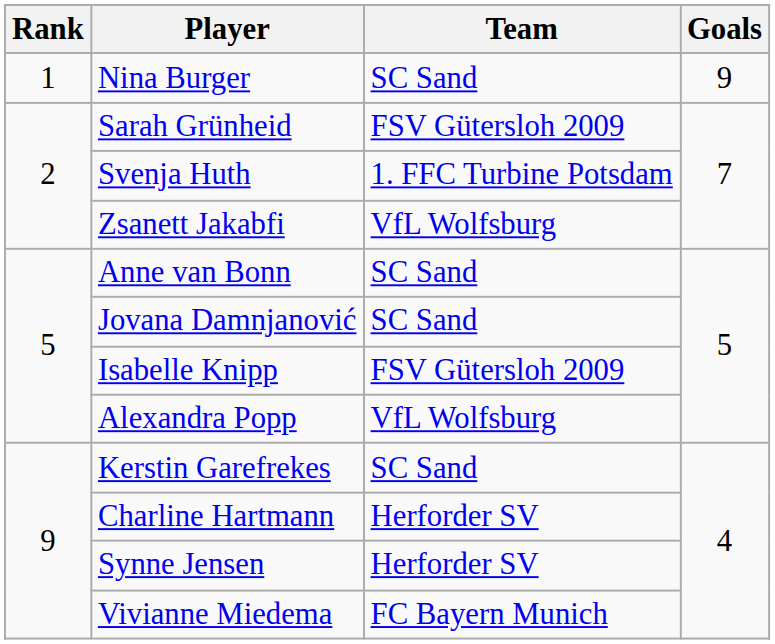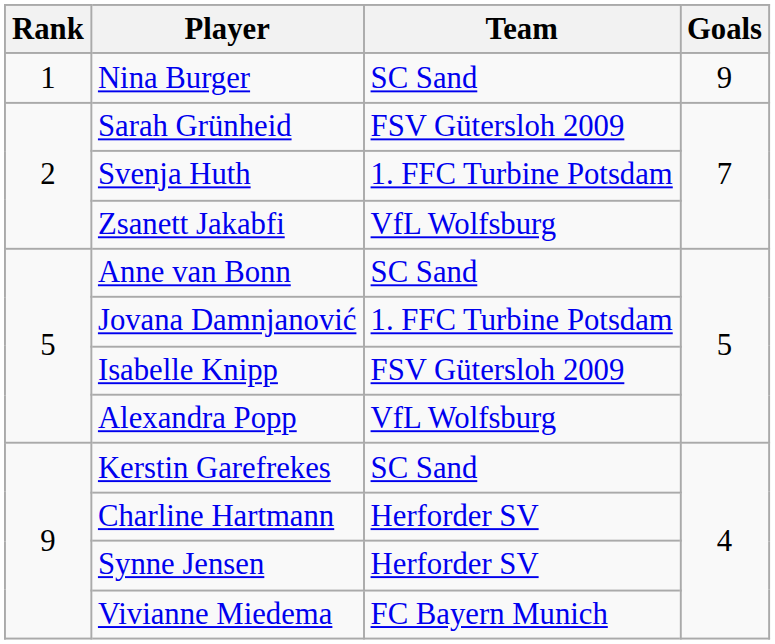Jovana Damnjanović | Team: SC Sand -> 1. FFC Turbine Potsdam
